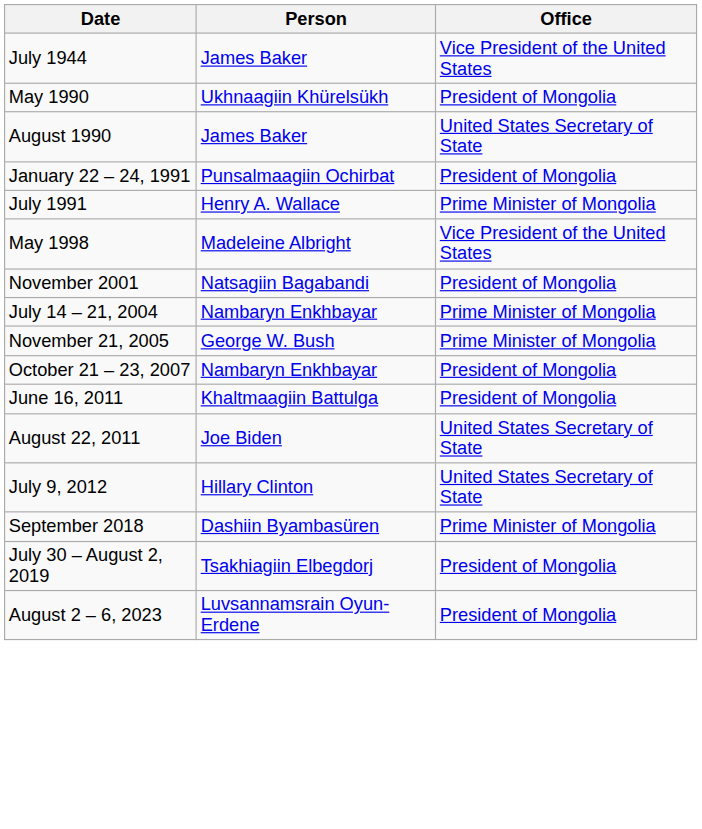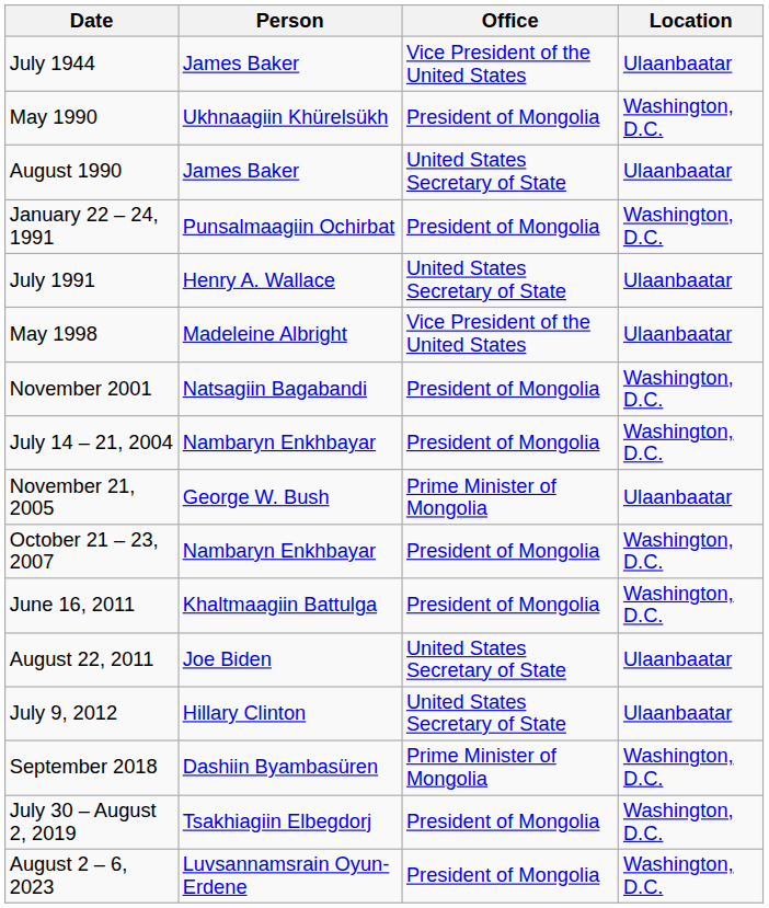+ column: Location | Ulaanbaatar | Washington, D.C. | Ulaanbaatar | Washington, D.C. | Ulaanbaatar | Ulaanbaatar | Washington, D.C. | Washington, D.C. | Ulaanbaatar | Washington, D.C. | Washington, D.C. | Ulaanbaatar | Ulaanbaatar | Washington, D.C. | Washington, D.C. | Washington, D.C.
July 1991 | Office: Prime Minister of Mongolia -> United States Secretary of State
July 14 – 21, 2004 | Office: Prime Minister of Mongolia -> President of Mongolia
